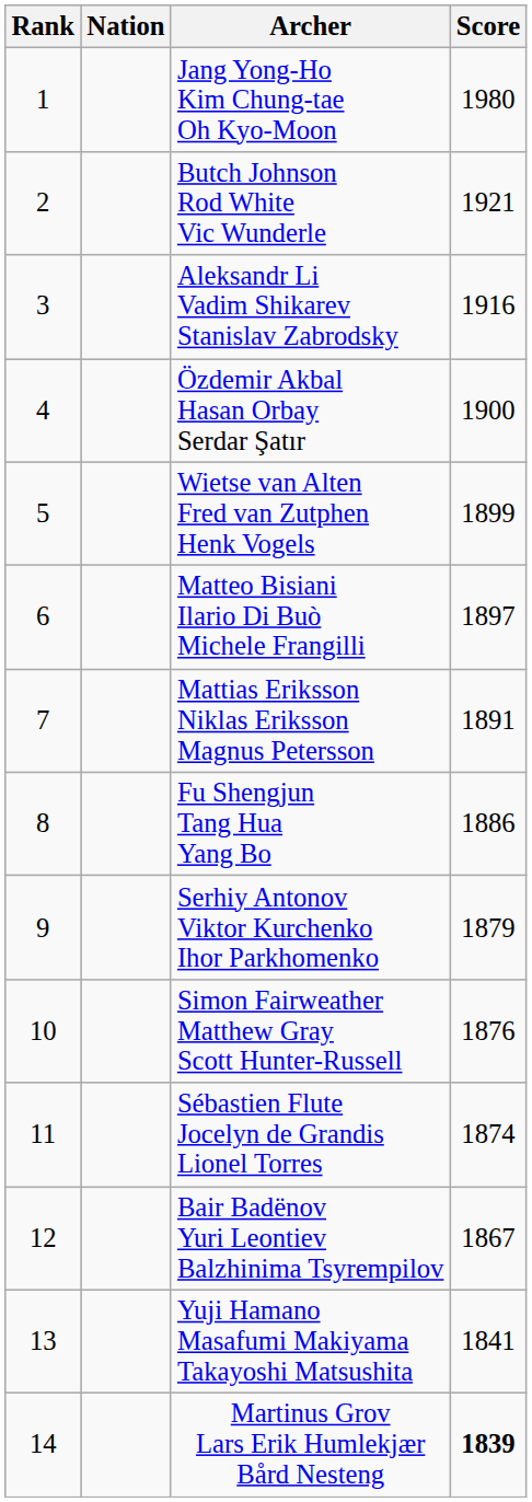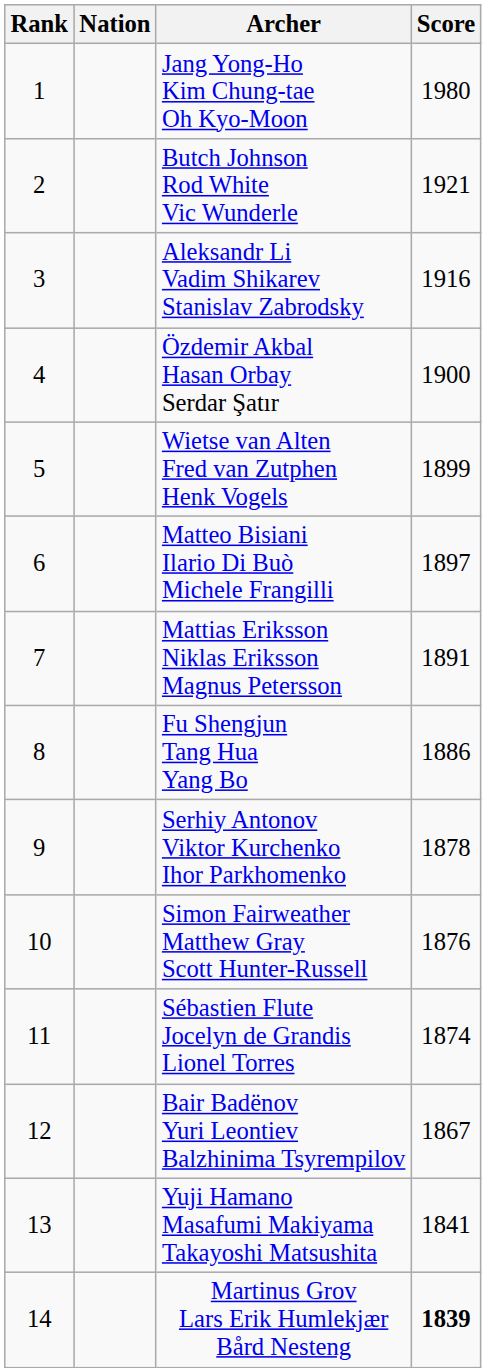Serhiy Antonov Viktor Kurchenko Ihor Parkhomenko | Score: 1879 -> 1878
